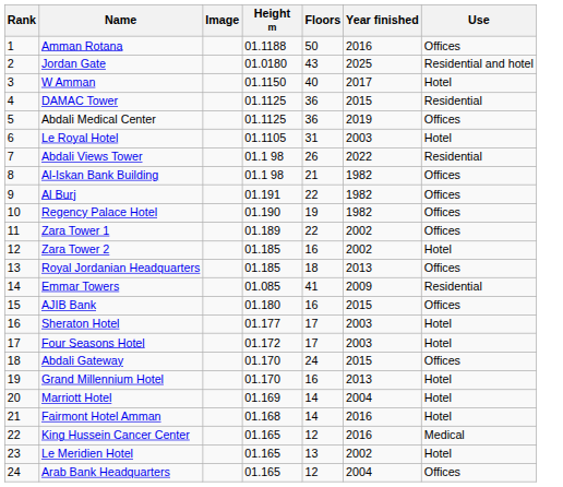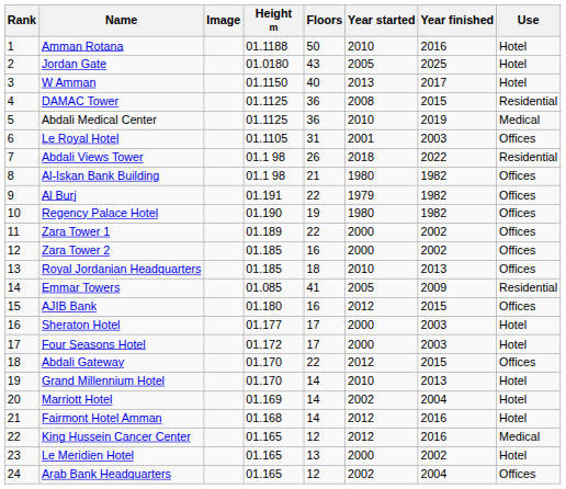+ column: Year started | 2010 | 2005 | 2013 | 2008 | 2010 | 2001 | 2018 | 1980 | 1979 | 1980 | 2000 | 2000 | 2010 | 2005 | 2012 | 2000 | 2000 | 2012 | 2010 | 2002 | 2012 | 2012 | 2000 | 2002
Amman Rotana | Use: Offices -> Hotel
Jordan Gate | Use: Residential and hotel -> Hotel
Abdali Medical Center | Use: Offices -> Medical
Le Royal Hotel | Use: Hotel -> Offices
Zara Tower 2 | Use: Hotel -> Offices
Abdali Gateway | Floors: 24 -> 22
Grand Millennium Hotel | Floors: 16 -> 14
